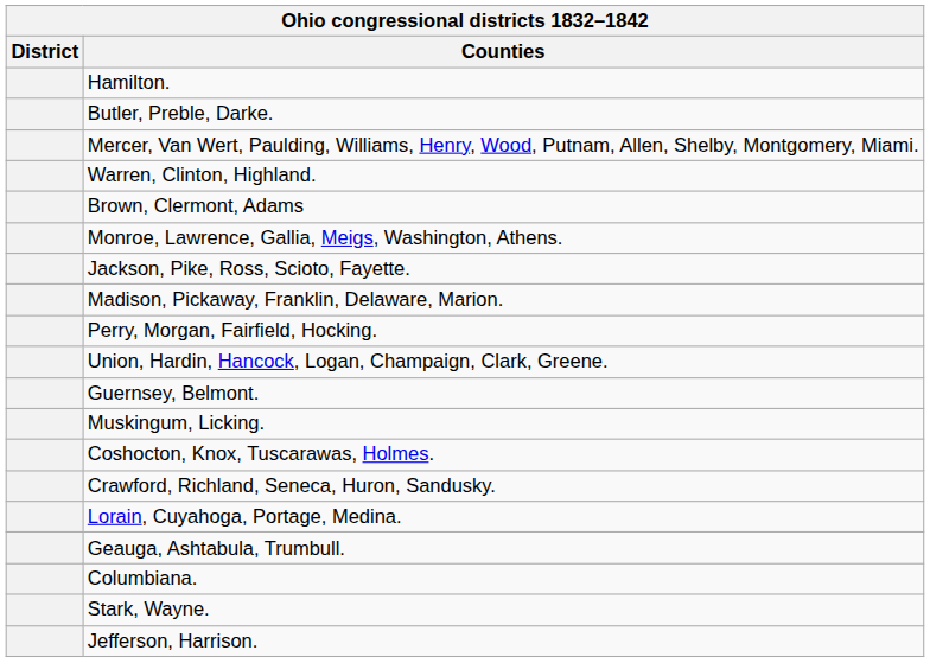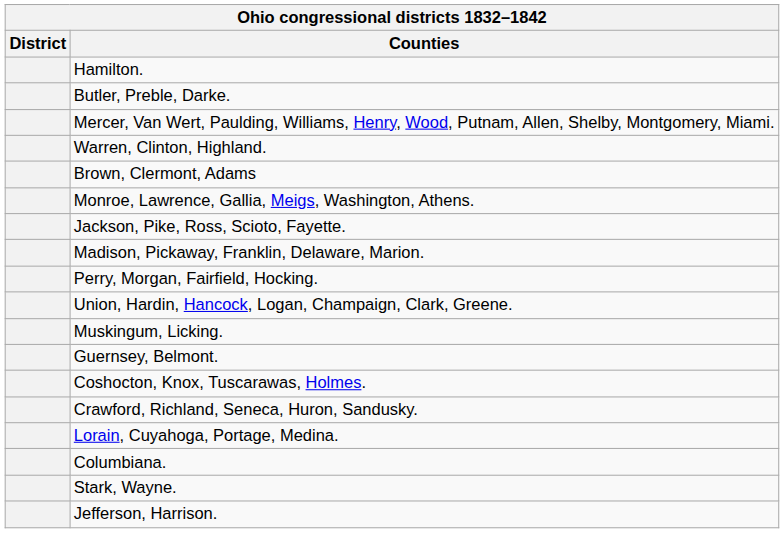rows swapped: Guernsey, Belmont. <-> Muskingum, Licking.
- row: Geauga, Ashtabula, Trumbull.
